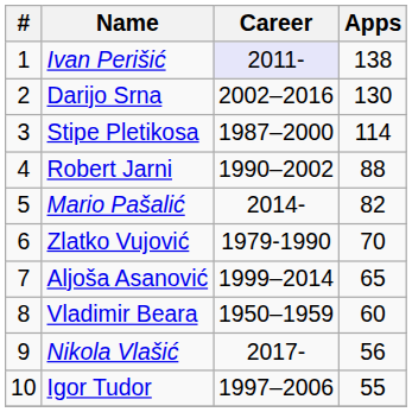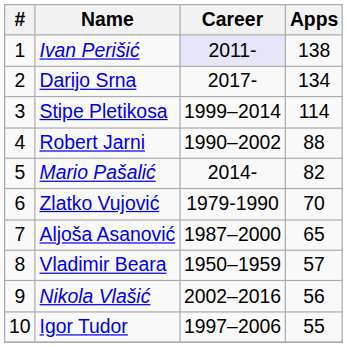Darijo Srna | Career: 2002–2016 -> 2017-
Darijo Srna | Apps: 130 -> 134
Stipe Pletikosa | Career: 1987–2000 -> 1999–2014
Aljoša Asanović | Career: 1999–2014 -> 1987–2000
Vladimir Beara | Apps: 60 -> 57
Nikola Vlašić | Career: 2017- -> 2002–2016
